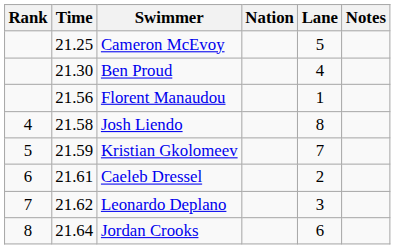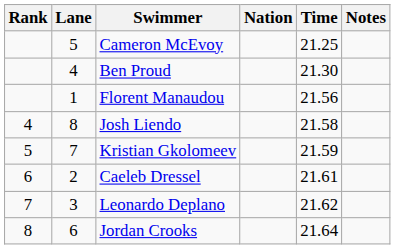columns swapped: Lane <-> Time
